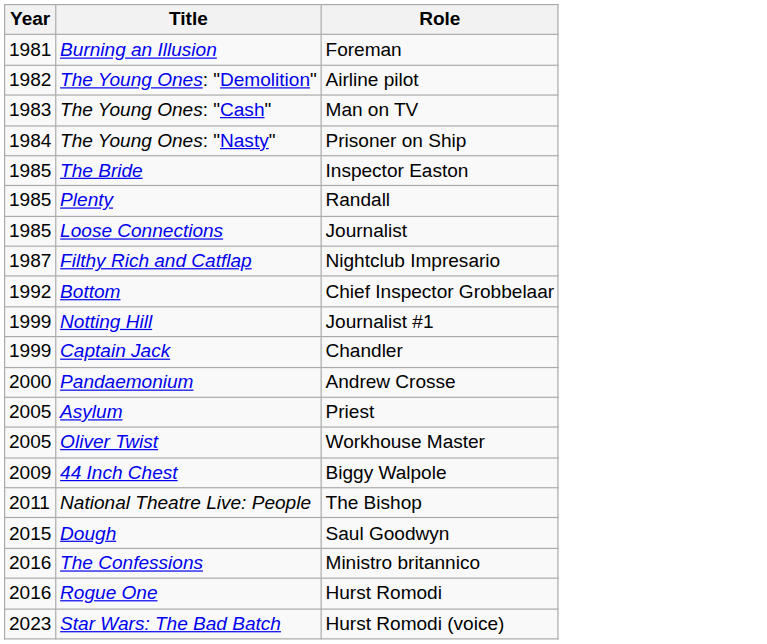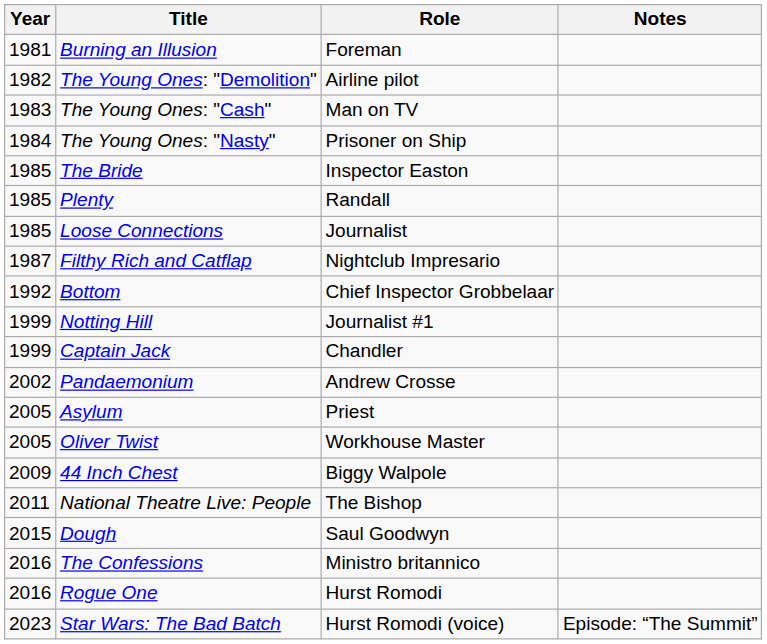+ column: Notes | Episode: “The Summit”
Pandaemonium | Year: 2000 -> 2002
